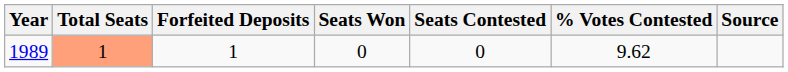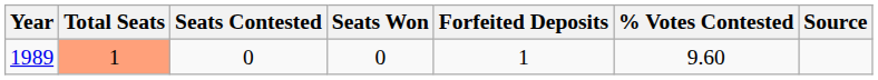columns swapped: Seats Contested <-> Forfeited Deposits
1989 | % Votes Contested: 9.62 -> 9.60
